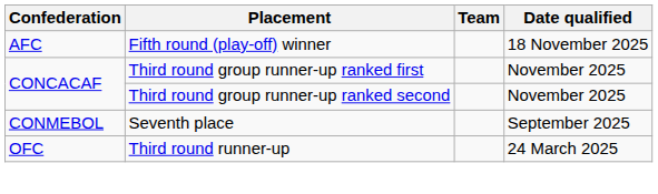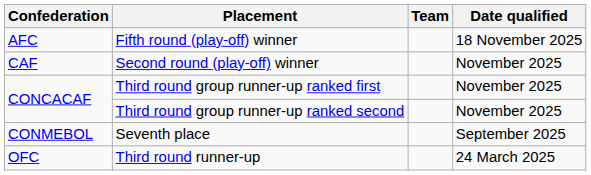+ row: CAF | Second round (play-off) winner | November 2025
